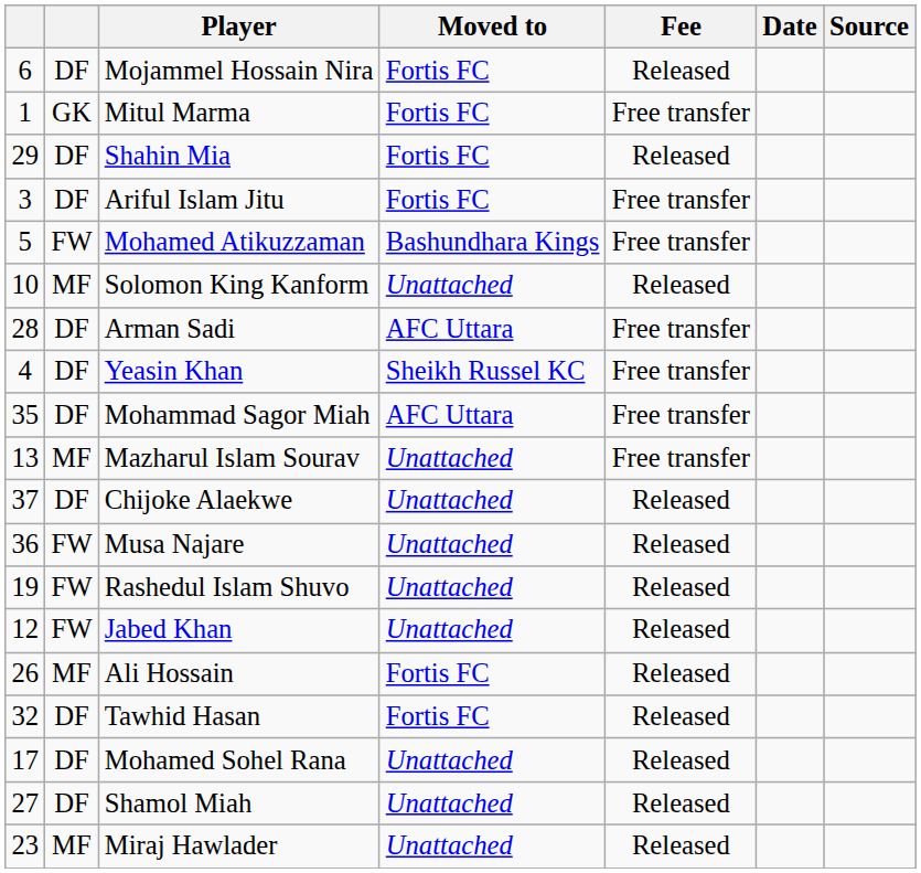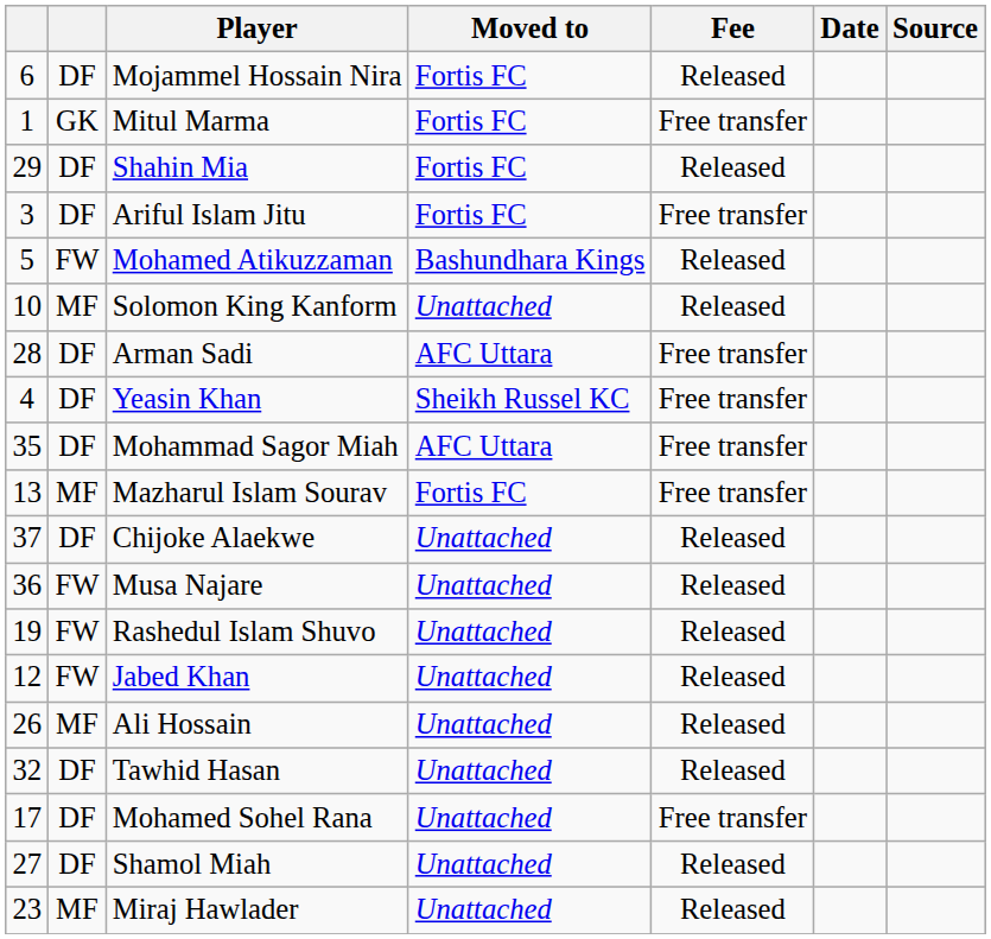Mohamed Atikuzzaman | Fee: Free transfer -> Released
Mazharul Islam Sourav | Moved to: Unattached -> Fortis FC
Ali Hossain | Moved to: Fortis FC -> Unattached
Tawhid Hasan | Moved to: Fortis FC -> Unattached
Mohamed Sohel Rana | Fee: Released -> Free transfer
